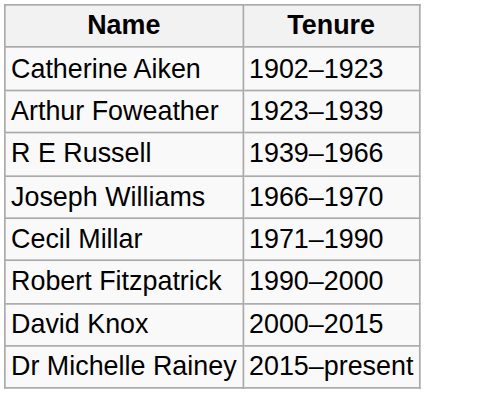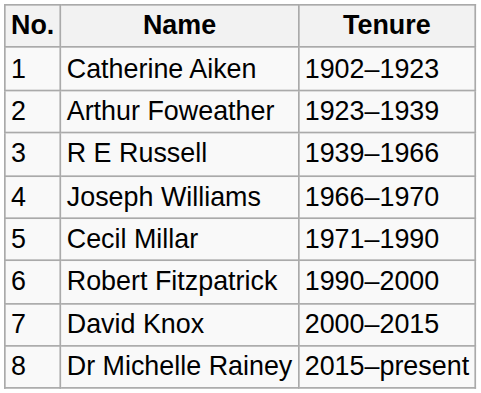+ column: No. | 1 | 2 | 3 | 4 | 5 | 6 | 7 | 8
